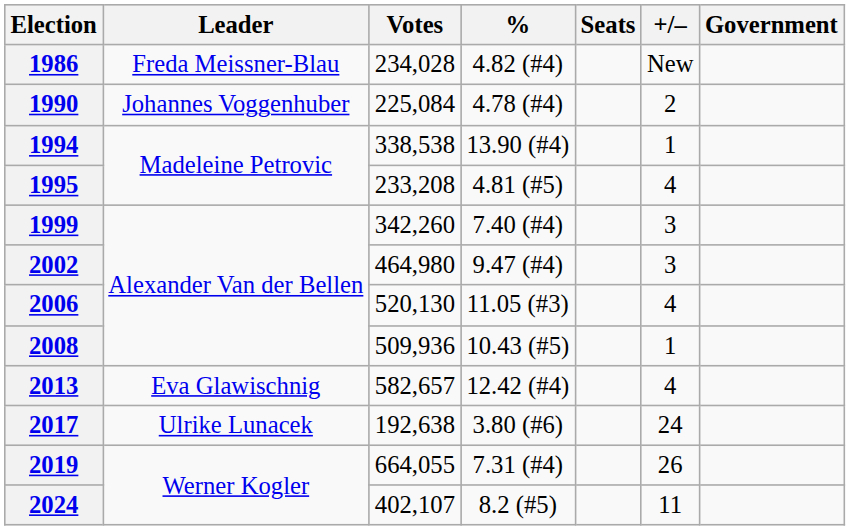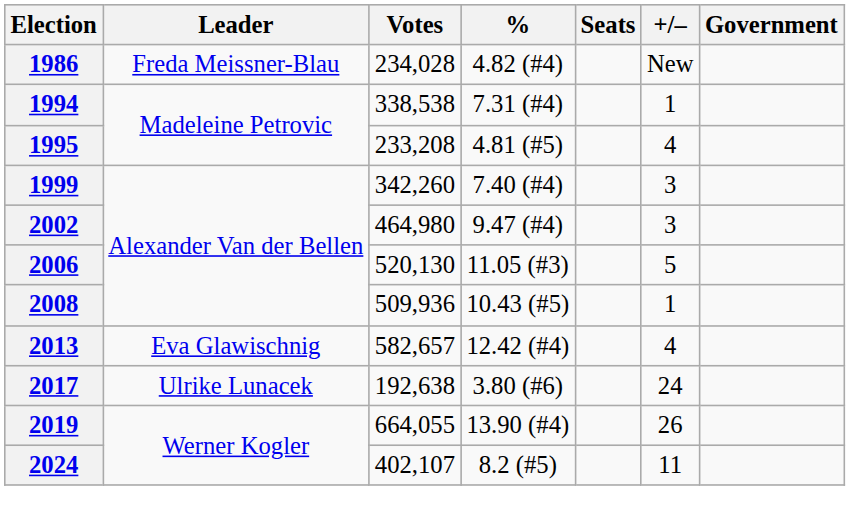- row: 1990 | Johannes Voggenhuber | 225,084 | 4.78 (#4) | 2
1994 | %: 13.90 (#4) -> 7.31 (#4)
2006 | +/–: 4 -> 5
2019 | %: 7.31 (#4) -> 13.90 (#4)
